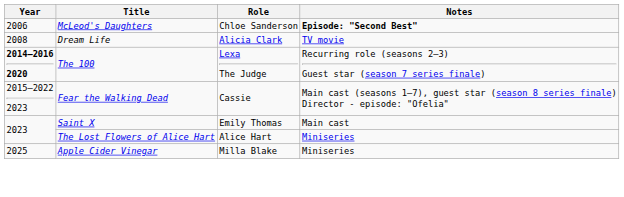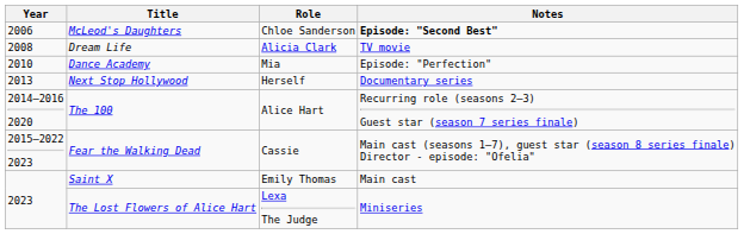+ row: 2010 | Dance Academy | Mia | Episode: "Perfection"
+ row: 2013 | Next Stop Hollywood | Herself | Documentary series
The 100 | Year: bold -> normal
The 100 | Role: Lexa The Judge -> Alice Hart
The Lost Flowers of Alice Hart | Role: Alice Hart -> Lexa The Judge
- row: 2025 | Apple Cider Vinegar | Milla Blake | Miniseries
